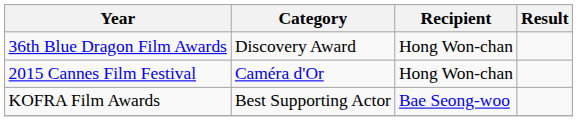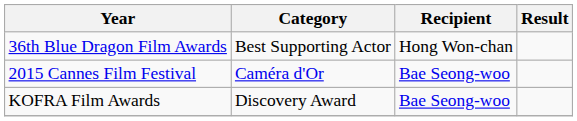36th Blue Dragon Film Awards | Category: Discovery Award -> Best Supporting Actor
2015 Cannes Film Festival | Recipient: Hong Won-chan -> Bae Seong-woo
KOFRA Film Awards | Category: Best Supporting Actor -> Discovery Award
